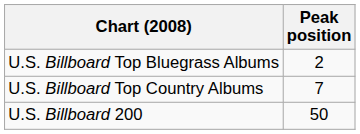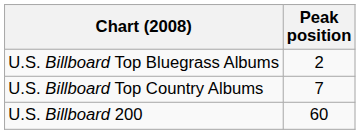U.S. Billboard 200 | Peak position: 50 -> 60
